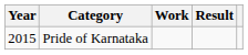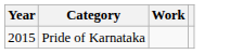- column: Result
